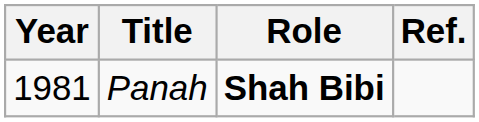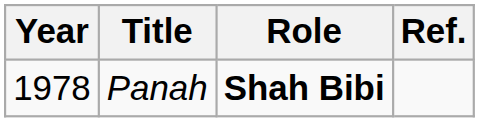Panah | Year: 1981 -> 1978
